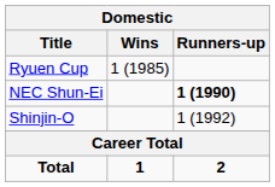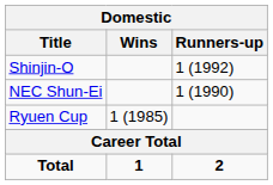rows swapped: Ryuen Cup <-> Shinjin-O
NEC Shun-Ei | Runners-up: bold -> normal
